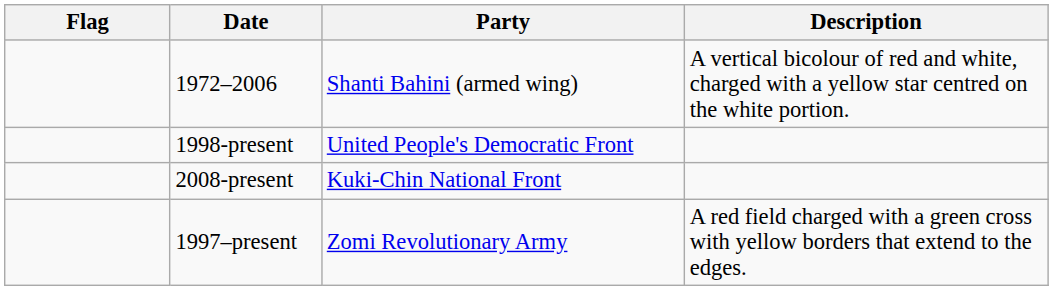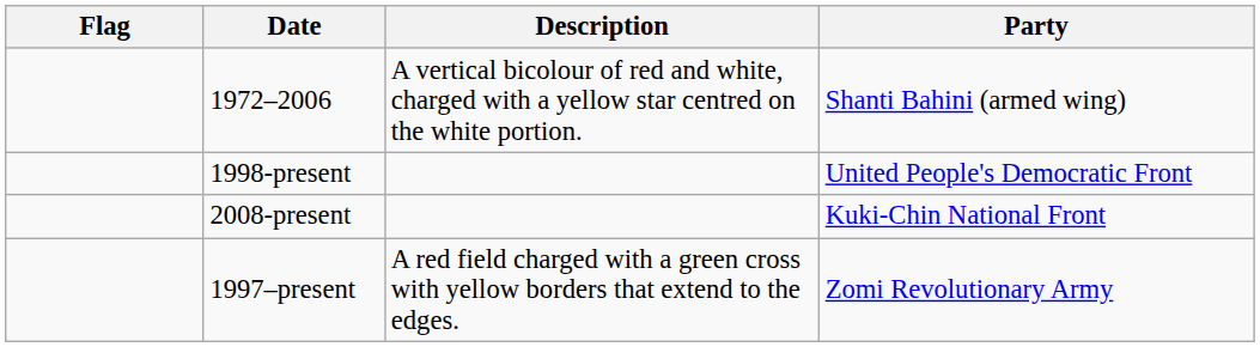columns swapped: Party <-> Description
